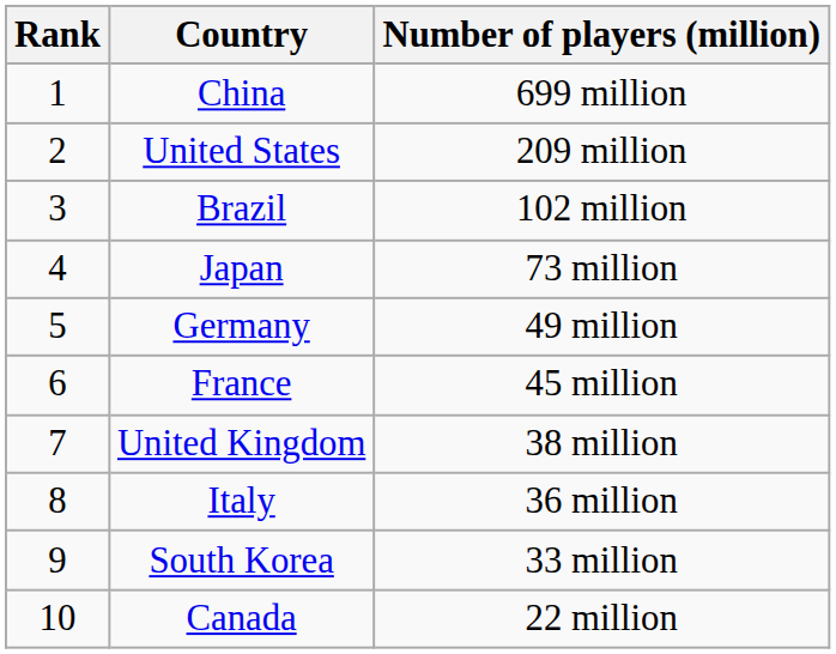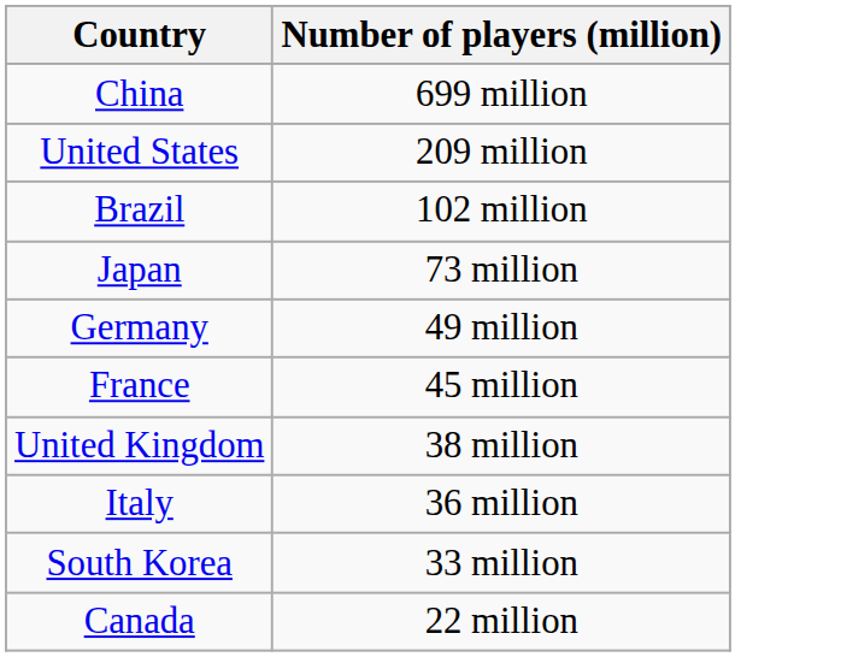- column: Rank | 1 | 2 | 3 | 4 | 5 | 6 | 7 | 8 | 9 | 10
